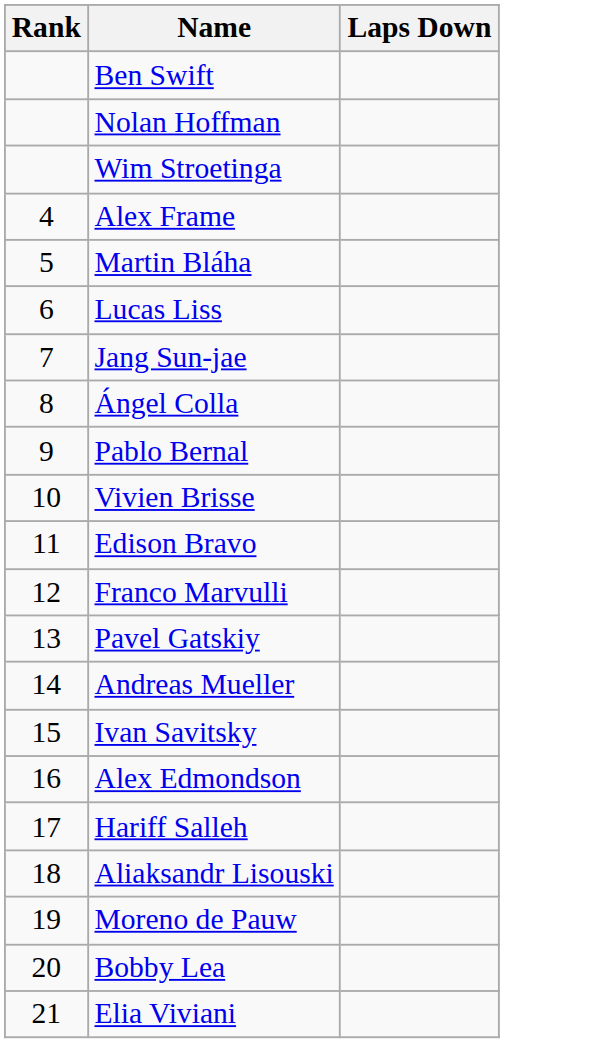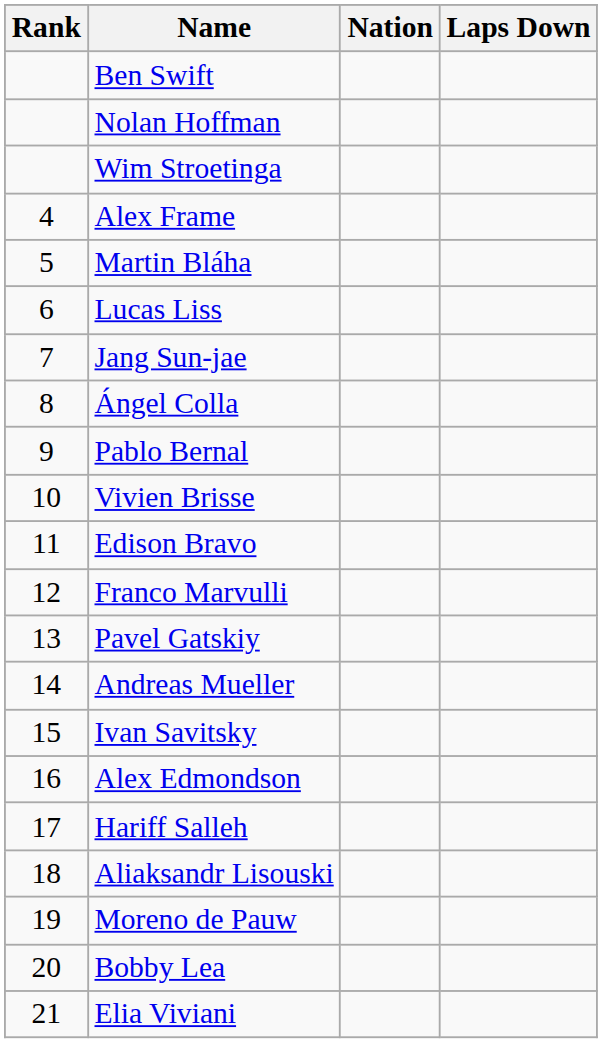+ column: Nation
